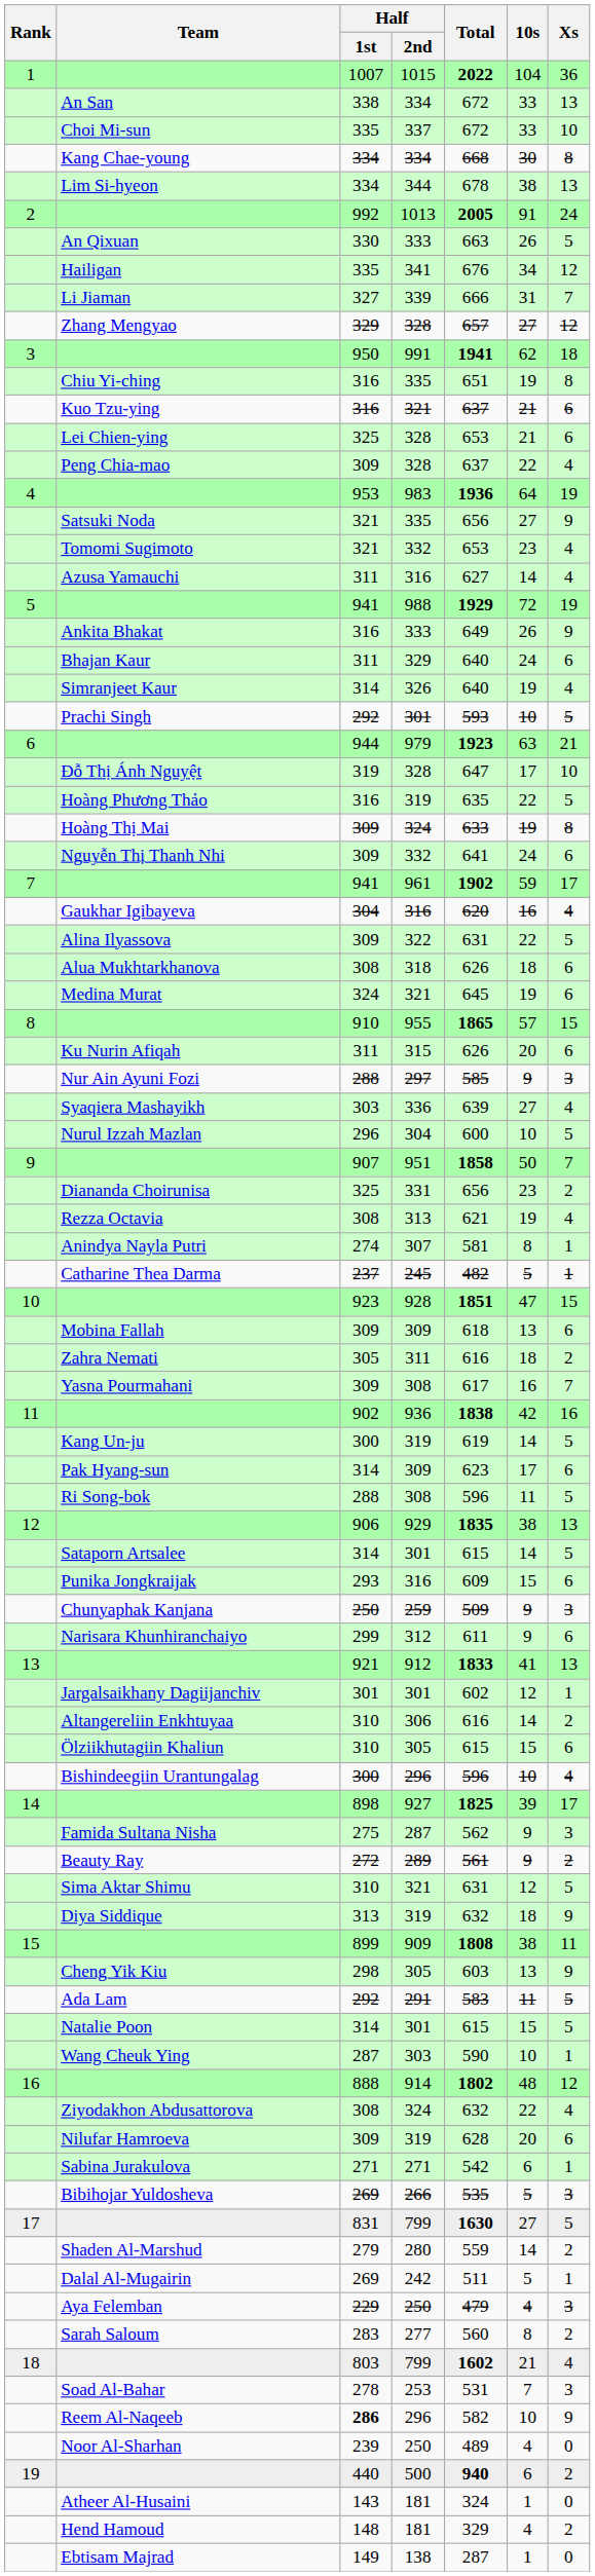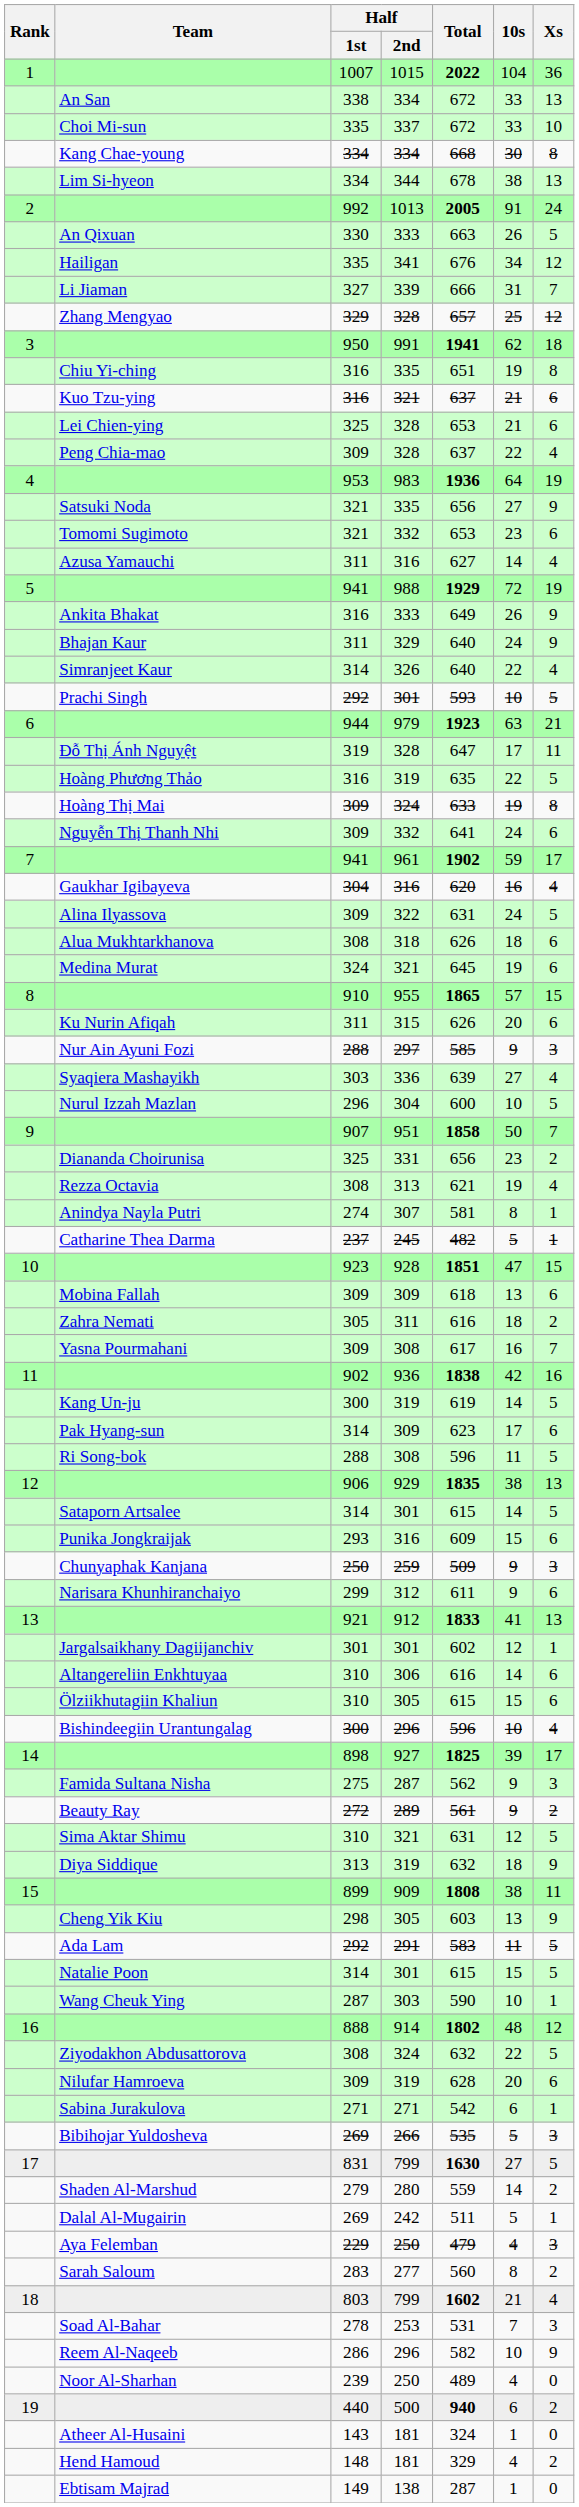Zhang Mengyao | 10s: 27 -> 25
Tomomi Sugimoto | Xs: 4 -> 6
Bhajan Kaur | Xs: 6 -> 9
Simranjeet Kaur | 10s: 19 -> 22
Đỗ Thị Ánh Nguyệt | Xs: 10 -> 11
Alina Ilyassova | 10s: 22 -> 24
Altangereliin Enkhtuyaa | Xs: 2 -> 6
Ziyodakhon Abdusattorova | Xs: 4 -> 5
Reem Al-Naqeeb | Half / 1st: bold -> normal
